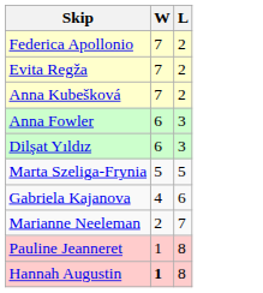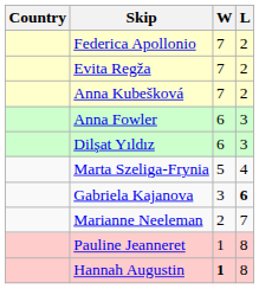+ column: Country
Marta Szeliga-Frynia | L: 5 -> 4
Gabriela Kajanova | W: 4 -> 3
Gabriela Kajanova | L: normal -> bold
